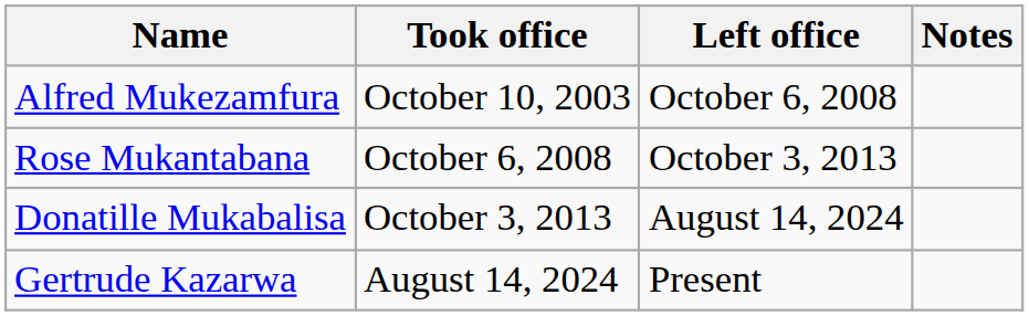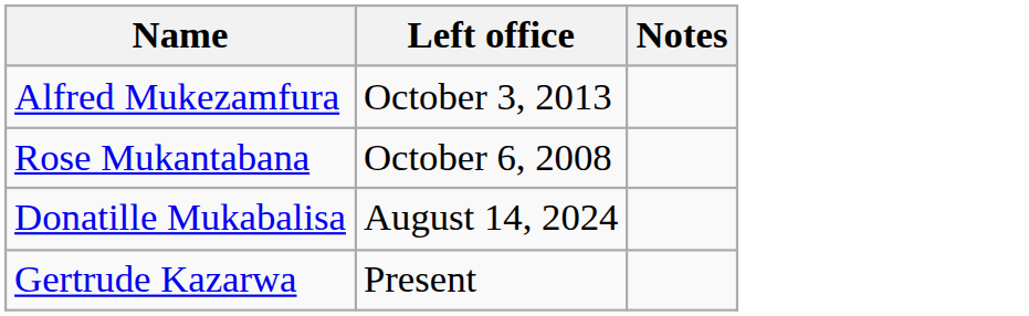- column: Took office | October 10, 2003 | October 6, 2008 | October 3, 2013 | August 14, 2024
Alfred Mukezamfura | Left office: October 6, 2008 -> October 3, 2013
Rose Mukantabana | Left office: October 3, 2013 -> October 6, 2008
